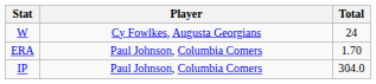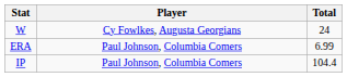ERA | Total: 1.70 -> 6.99
IP | Total: 304.0 -> 104.4
